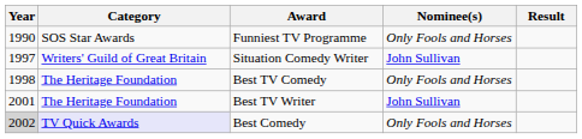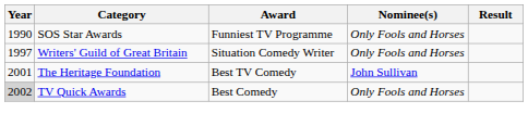Situation Comedy Writer | Nominee(s): John Sullivan -> Only Fools and Horses
Best TV Comedy | Year: 1998 -> 2001
Best TV Comedy | Nominee(s): Only Fools and Horses -> John Sullivan
- row: 2001 | The Heritage Foundation | Best TV Writer | John Sullivan
Best Comedy | Category: lavender background -> no background
